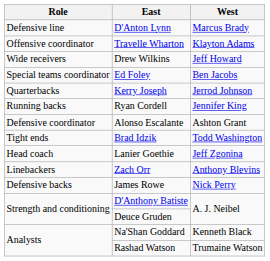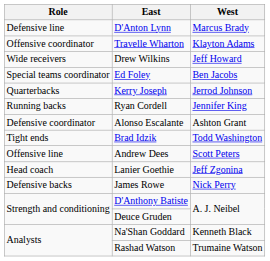+ row: Offensive line | Andrew Dees | Scott Peters
- row: Linebackers | Zach Orr | Anthony Blevins
